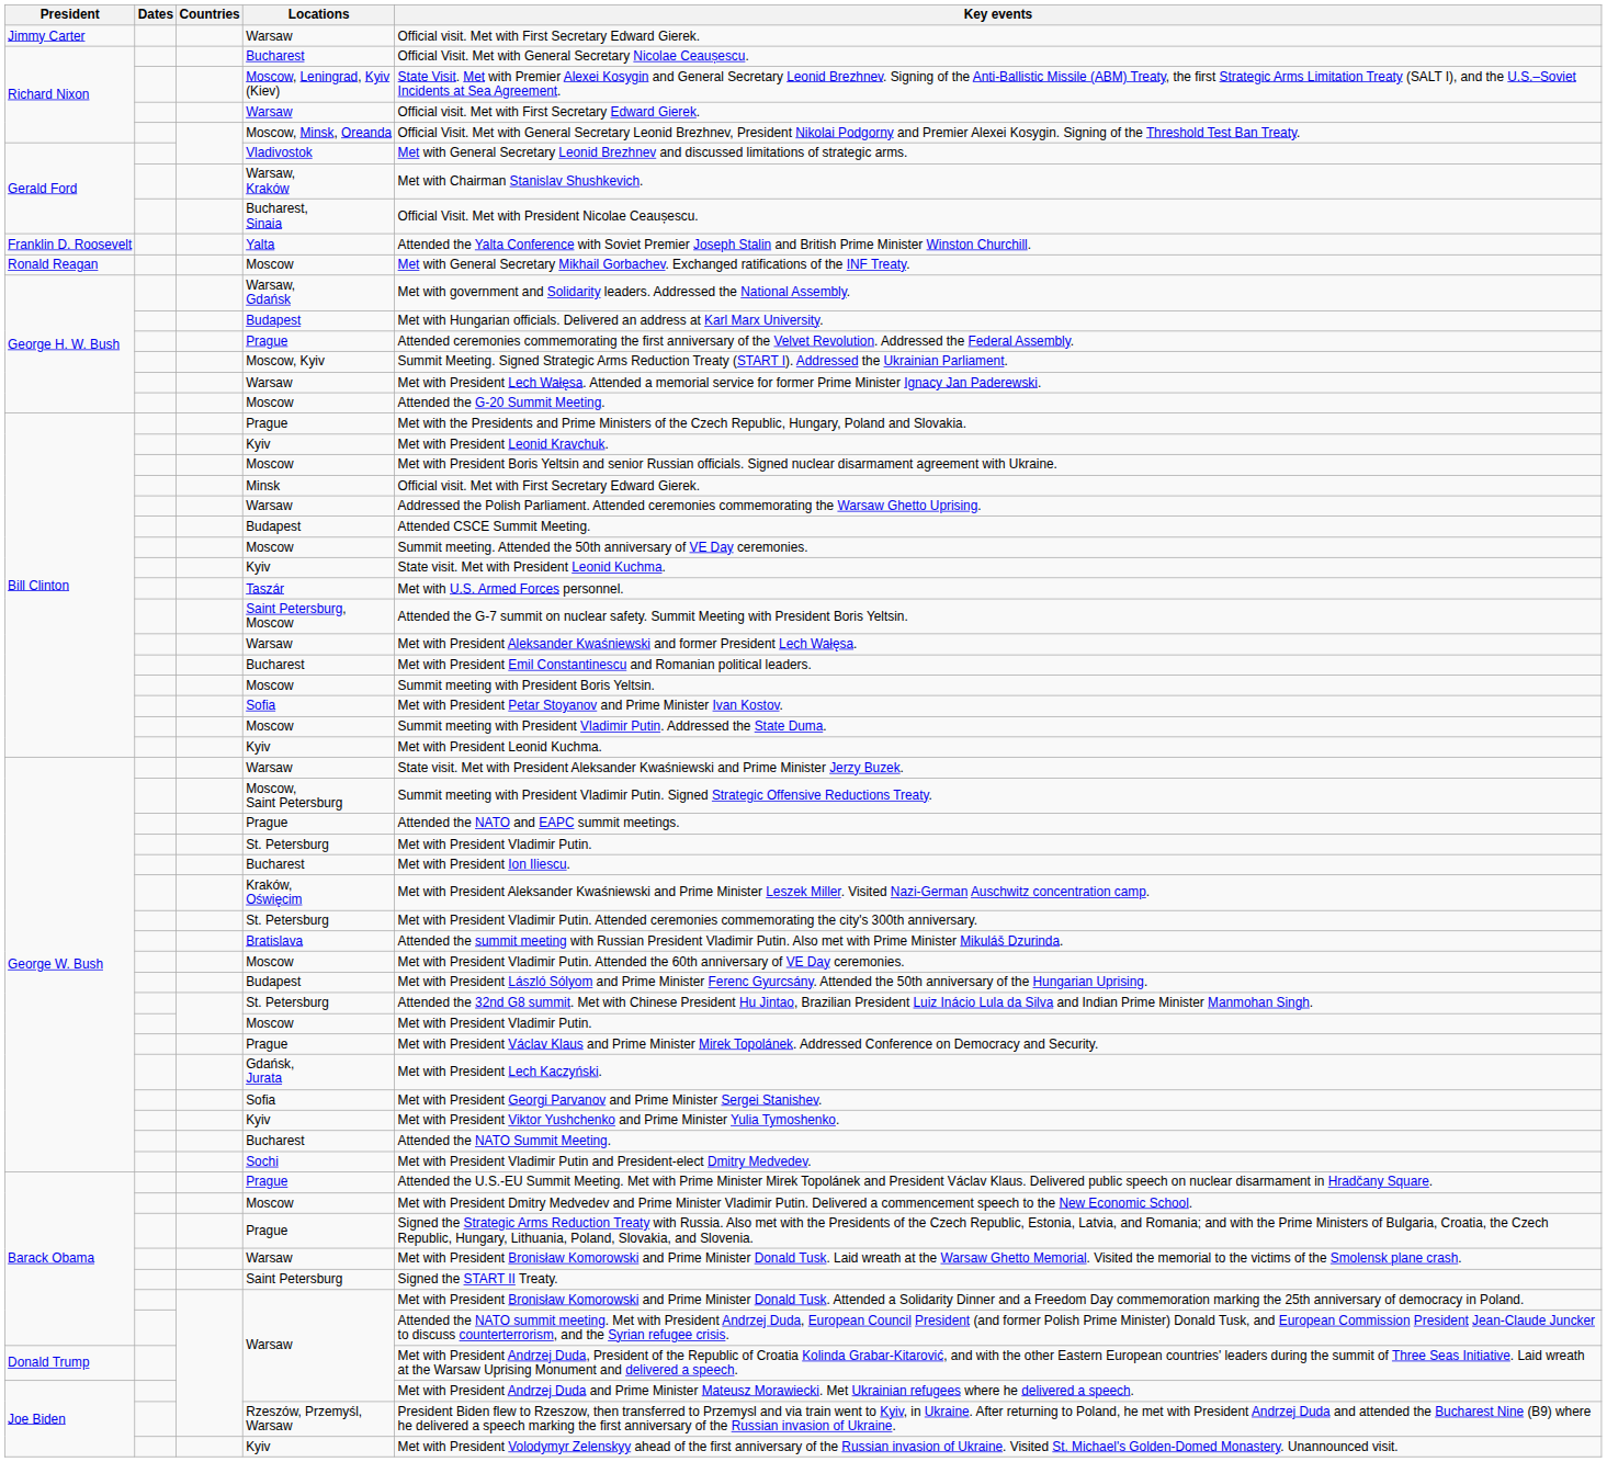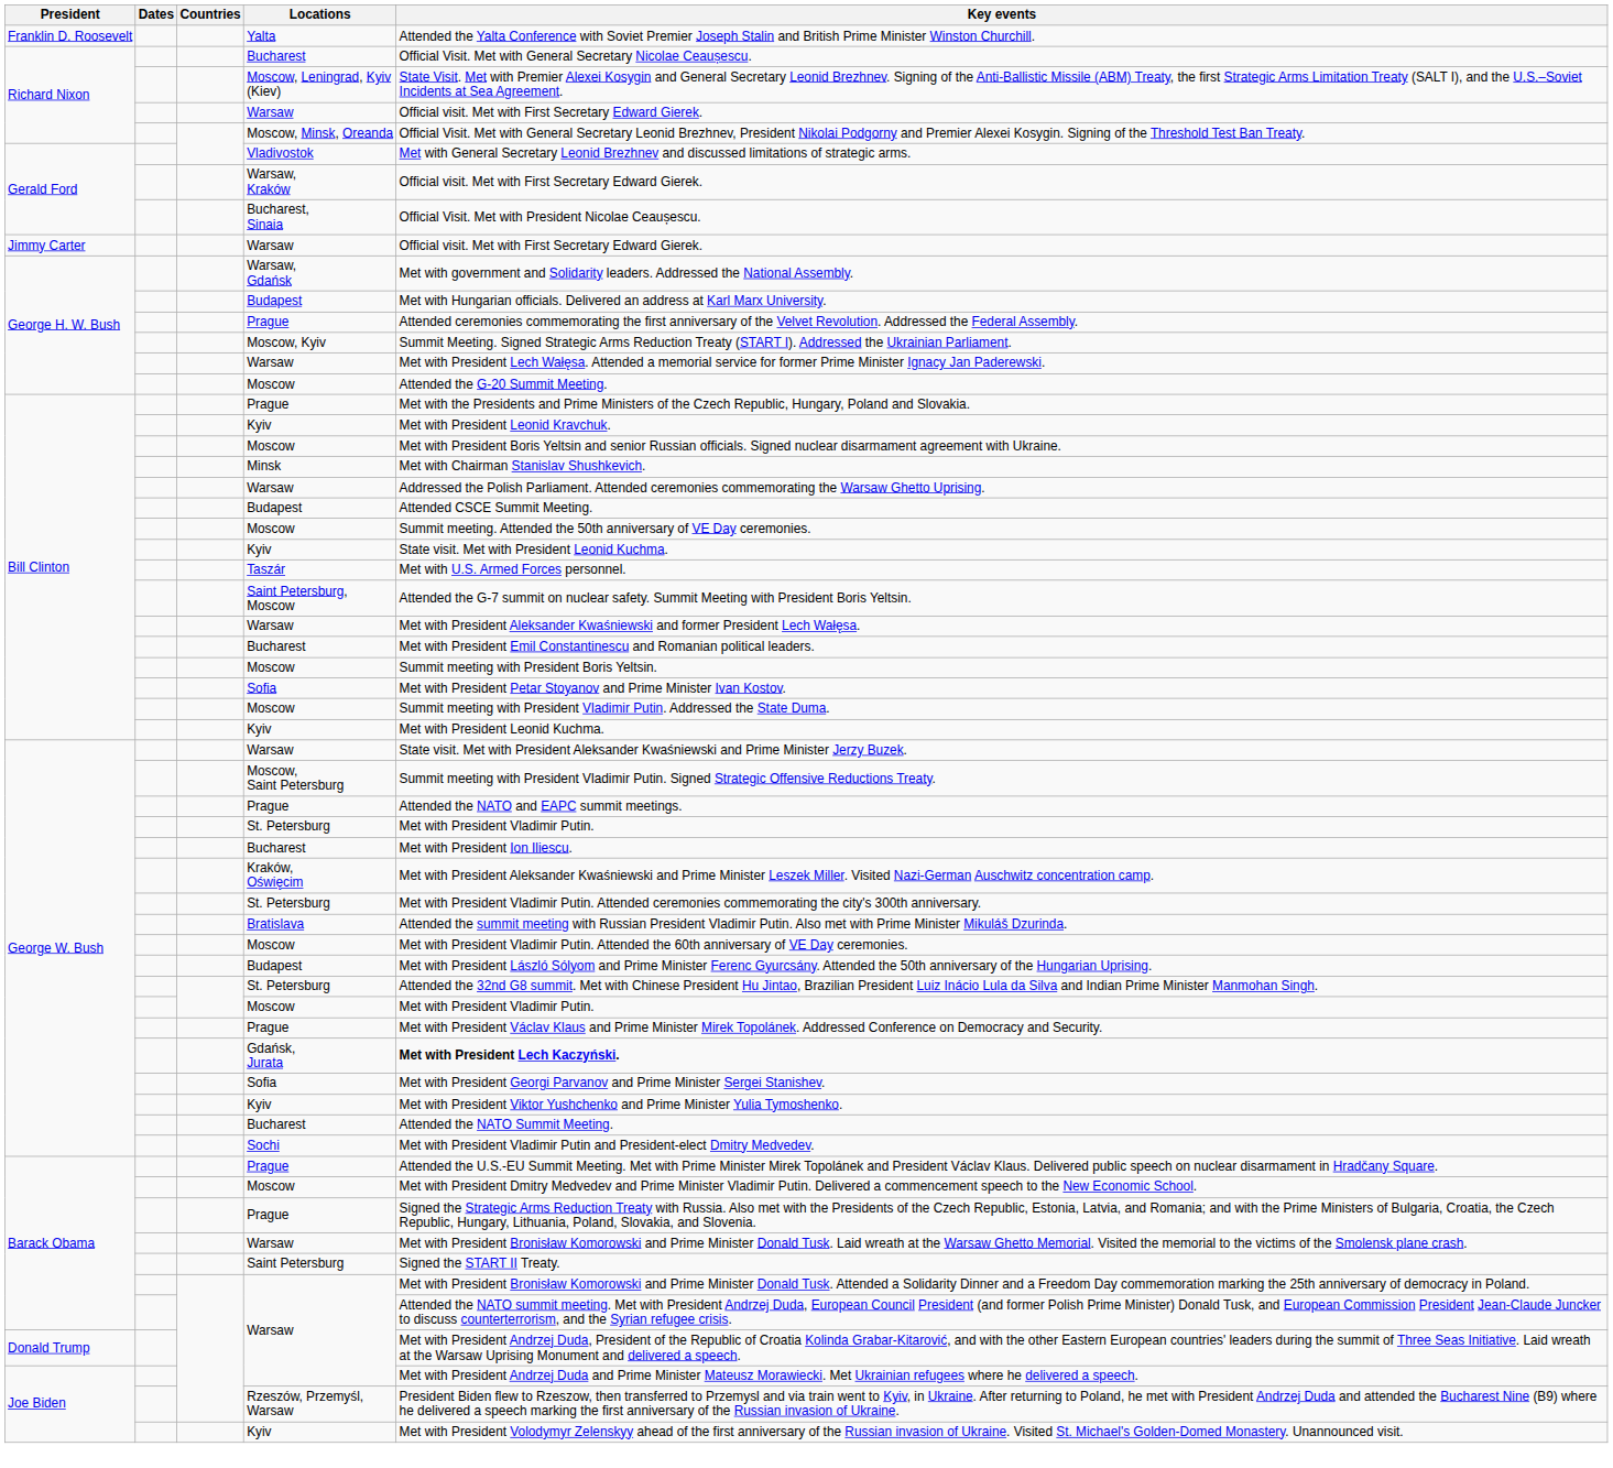rows swapped: Yalta <-> Jimmy Carter / Warsaw
Warsaw, Kraków | Key events: Met with Chairman Stanislav Shushkevich. -> Official visit. Met with First Secretary Edward Gierek.
- row: Ronald Reagan | Moscow | Met with General Secretary Mikhail Gorbachev. Exchanged ratifications of the INF Treaty.
Minsk | Key events: Official visit. Met with First Secretary Edward Gierek. -> Met with Chairman Stanislav Shushkevich.
Gdańsk, Jurata | Key events: normal -> bold
